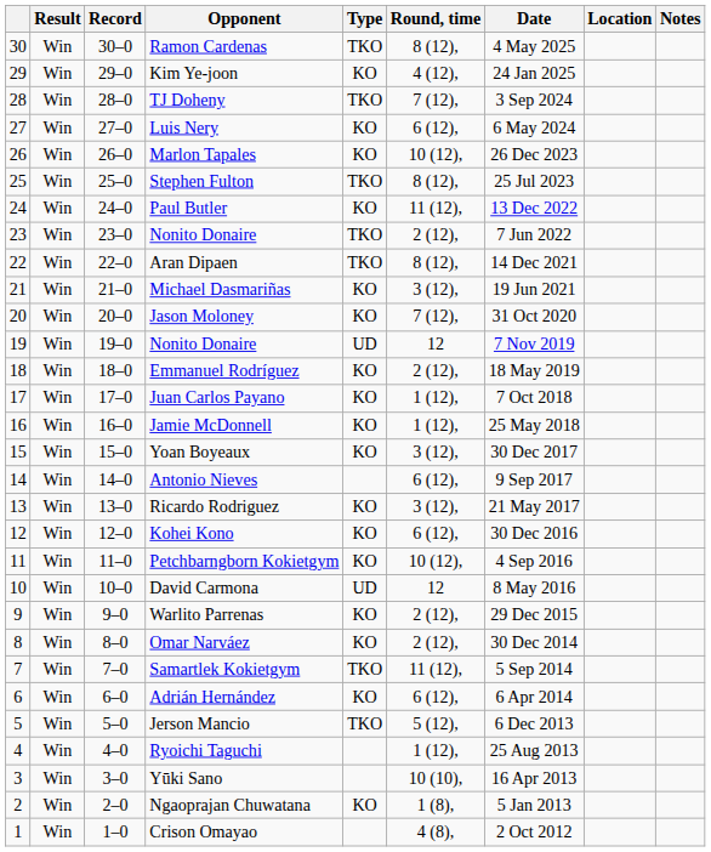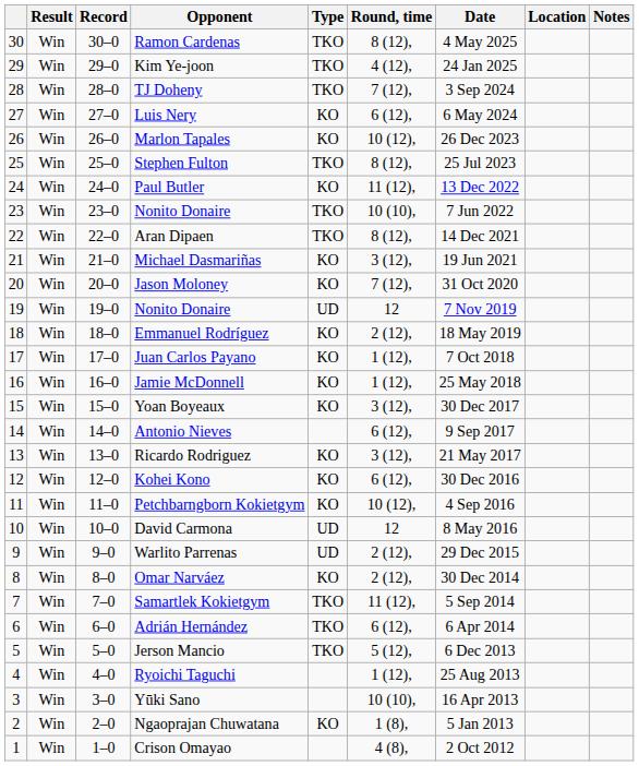Kim Ye-joon | Type: KO -> TKO
23 / Nonito Donaire | Round, time: 2 (12), -> 10 (10),
Warlito Parrenas | Type: KO -> UD
Adrián Hernández | Type: KO -> TKO
